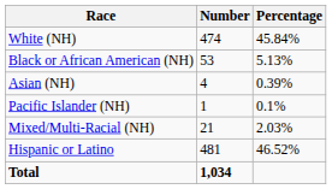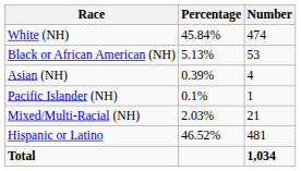columns swapped: Number <-> Percentage
